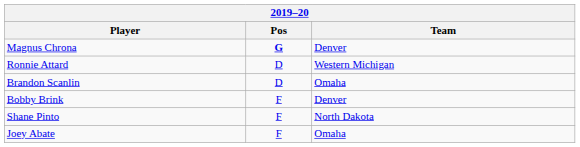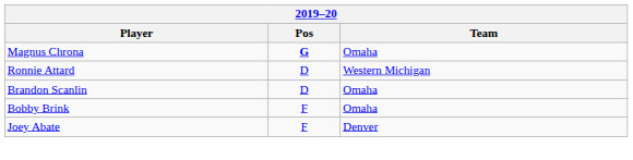Magnus Chrona | Team: Denver -> Omaha
Bobby Brink | Team: Denver -> Omaha
- row: Shane Pinto | F | North Dakota
Joey Abate | Team: Omaha -> Denver
